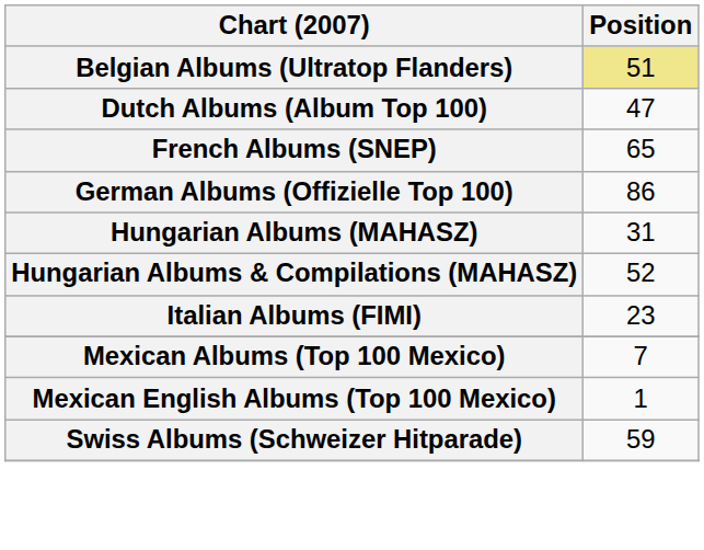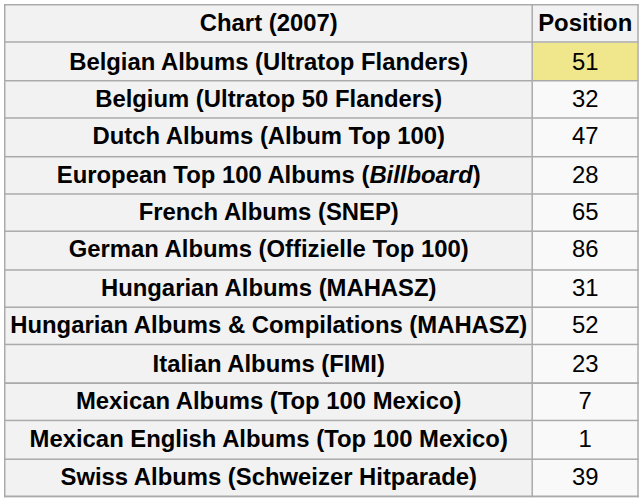+ row: Belgium (Ultratop 50 Flanders) | 32
+ row: European Top 100 Albums (Billboard) | 28
Swiss Albums (Schweizer Hitparade) | Position: 59 -> 39
